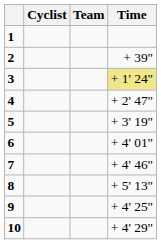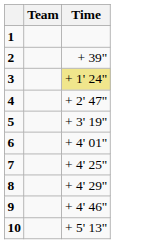- column: Cyclist
7 | Time: + 4' 46" -> + 4' 25"
8 | Time: + 5' 13" -> + 4' 29"
9 | Time: + 4' 25" -> + 4' 46"
10 | Time: + 4' 29" -> + 5' 13"
